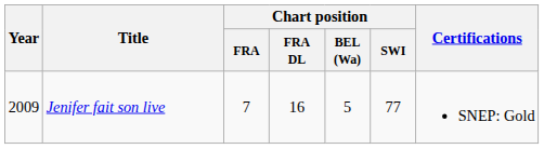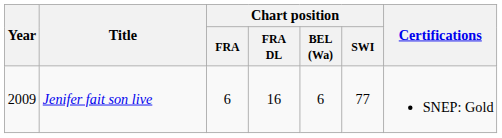Jenifer fait son live | Chart position / FRA: 7 -> 6
Jenifer fait son live | Chart position / BEL (Wa): 5 -> 6
